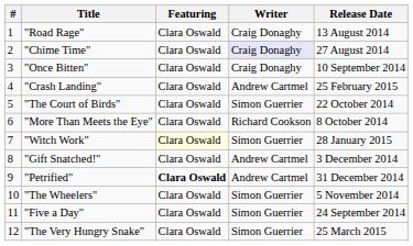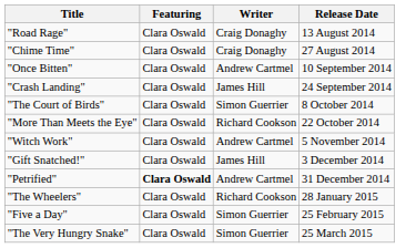- column: # | 1 | 2 | 3 | 4 | 5 | 6 | 7 | 8 | 9 | 10 | 11 | 12
"Chime Time" | Writer: lavender background -> no background
"Once Bitten" | Writer: Craig Donaghy -> Andrew Cartmel
"Crash Landing" | Writer: Andrew Cartmel -> James Hill
"Crash Landing" | Release Date: 25 February 2015 -> 24 September 2014
"The Court of Birds" | Release Date: 22 October 2014 -> 8 October 2014
"More Than Meets the Eye" | Release Date: 8 October 2014 -> 22 October 2014
"Witch Work" | Featuring: lightyellow background -> no background
"Witch Work" | Writer: Simon Guerrier -> Andrew Cartmel
"Witch Work" | Release Date: 28 January 2015 -> 5 November 2014
"Gift Snatched!" | Writer: Andrew Cartmel -> James Hill
"The Wheelers" | Writer: Simon Guerrier -> Richard Cookson
"The Wheelers" | Release Date: 5 November 2014 -> 28 January 2015
"Five a Day" | Release Date: 24 September 2014 -> 25 February 2015
